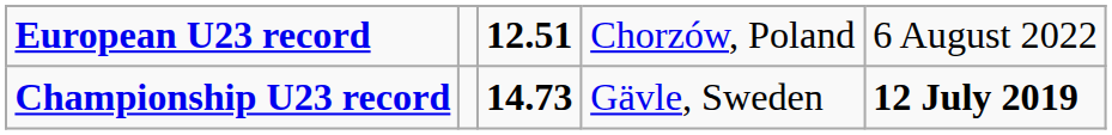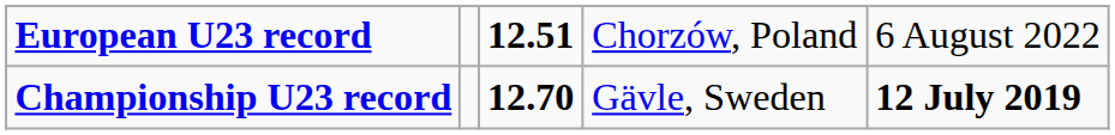Championship U23 record | column 3: 14.73 -> 12.70
